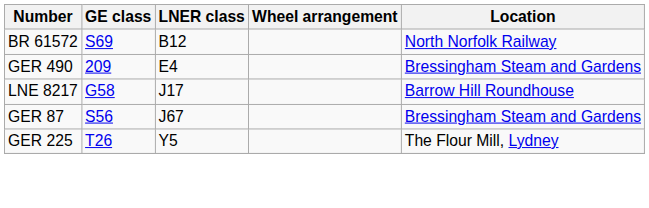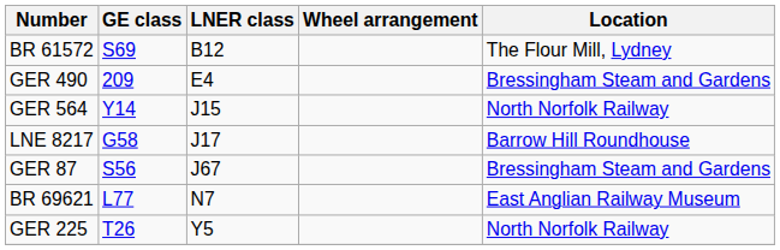BR 61572 | Location: North Norfolk Railway -> The Flour Mill, Lydney
+ row: GER 564 | Y14 | J15 | North Norfolk Railway
+ row: BR 69621 | L77 | N7 | East Anglian Railway Museum
GER 225 | Location: The Flour Mill, Lydney -> North Norfolk Railway
